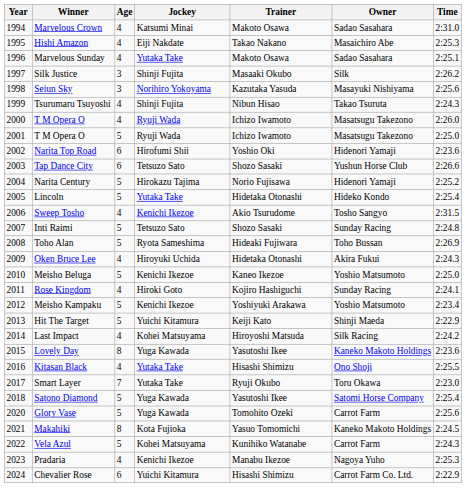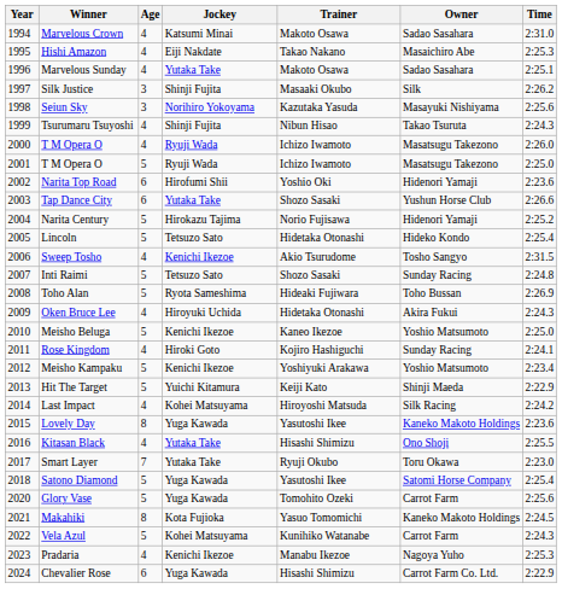Tap Dance City | Jockey: Tetsuzo Sato -> Yutaka Take
Lincoln | Jockey: Yutaka Take -> Tetsuzo Sato
Chevalier Rose | Jockey: Yuichi Kitamura -> Yuga Kawada
